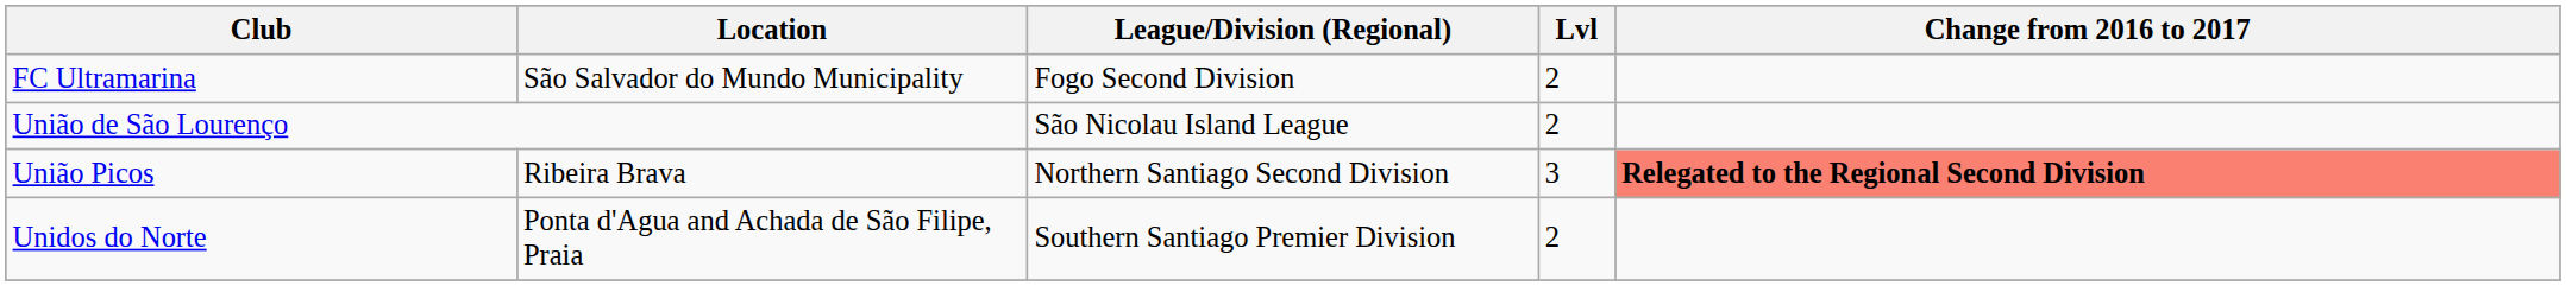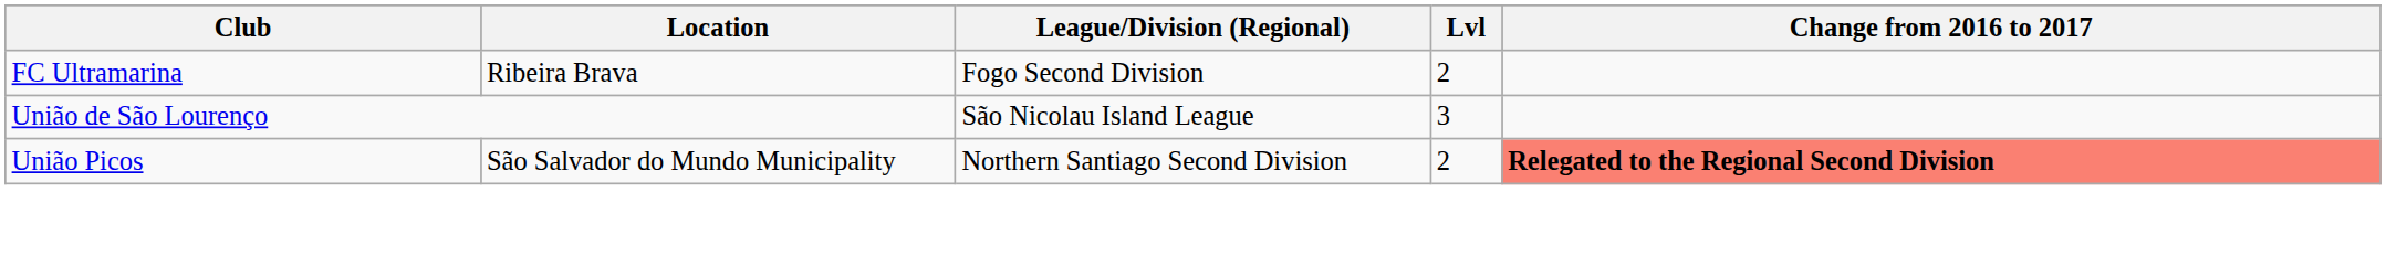FC Ultramarina | Location: São Salvador do Mundo Municipality -> Ribeira Brava
União de São Lourenço | Lvl: 2 -> 3
União Picos | Location: Ribeira Brava -> São Salvador do Mundo Municipality
União Picos | Lvl: 3 -> 2
- row: Unidos do Norte | Ponta d'Agua and Achada de São Filipe, Praia | Southern Santiago Premier Division | 2
